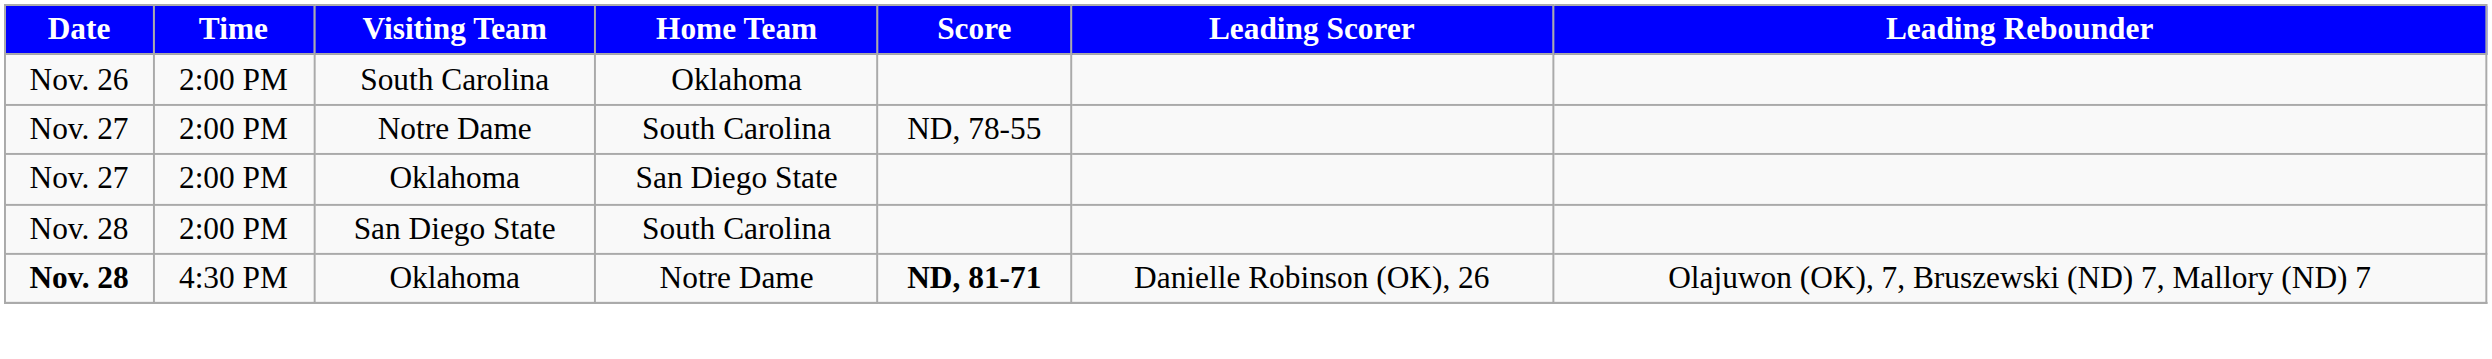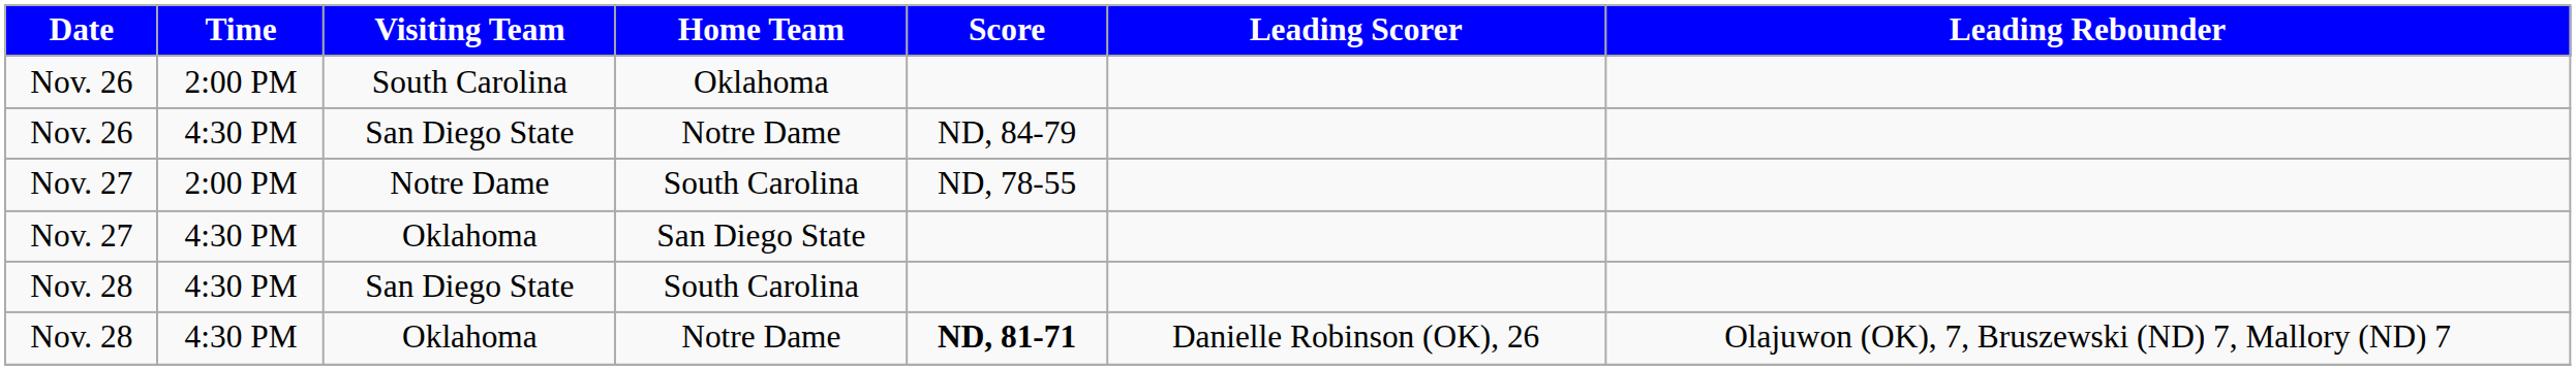+ row: Nov. 26 | 4:30 PM | San Diego State | Notre Dame | ND, 84-79
Oklahoma / San Diego State | Time: 2:00 PM -> 4:30 PM
San Diego State / South Carolina | Time: 2:00 PM -> 4:30 PM
Oklahoma / Notre Dame | Date: bold -> normal
